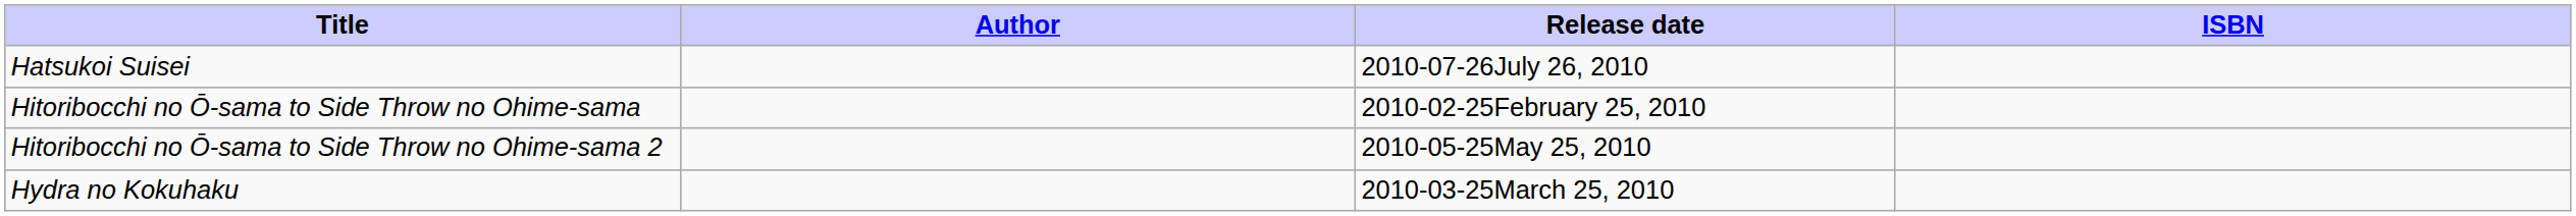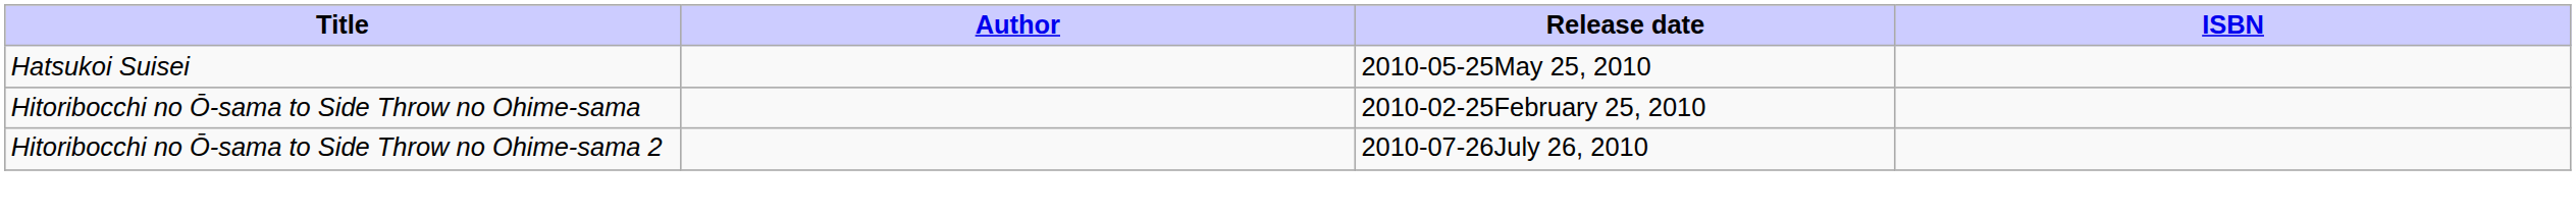Hatsukoi Suisei | Release date: 2010-07-26July 26, 2010 -> 2010-05-25May 25, 2010
Hitoribocchi no Ō-sama to Side Throw no Ohime-sama 2 | Release date: 2010-05-25May 25, 2010 -> 2010-07-26July 26, 2010
- row: Hydra no Kokuhaku | 2010-03-25March 25, 2010
